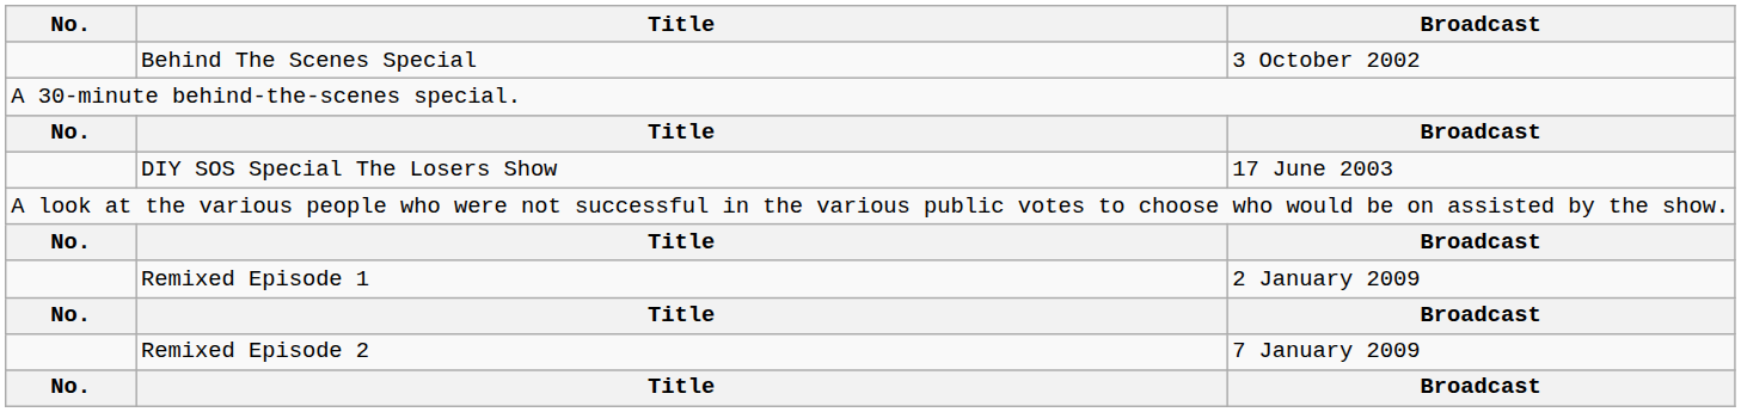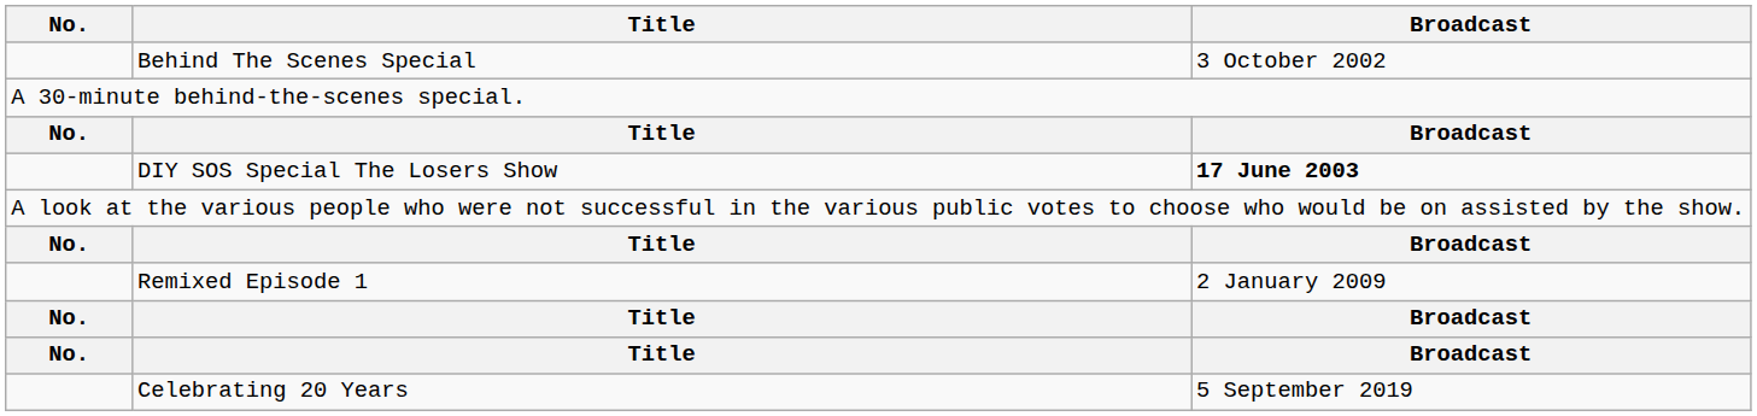DIY SOS Special The Losers Show | Broadcast: normal -> bold
- row: Remixed Episode 2 | 7 January 2009
+ row: Celebrating 20 Years | 5 September 2019
